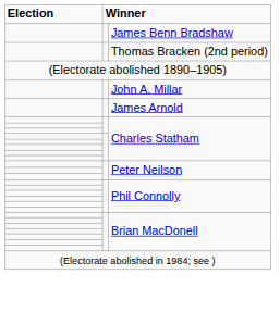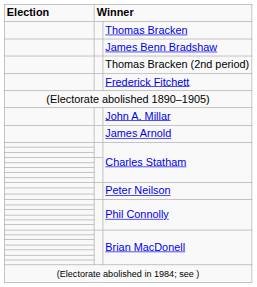+ row: Thomas Bracken
+ row: Frederick Fitchett
